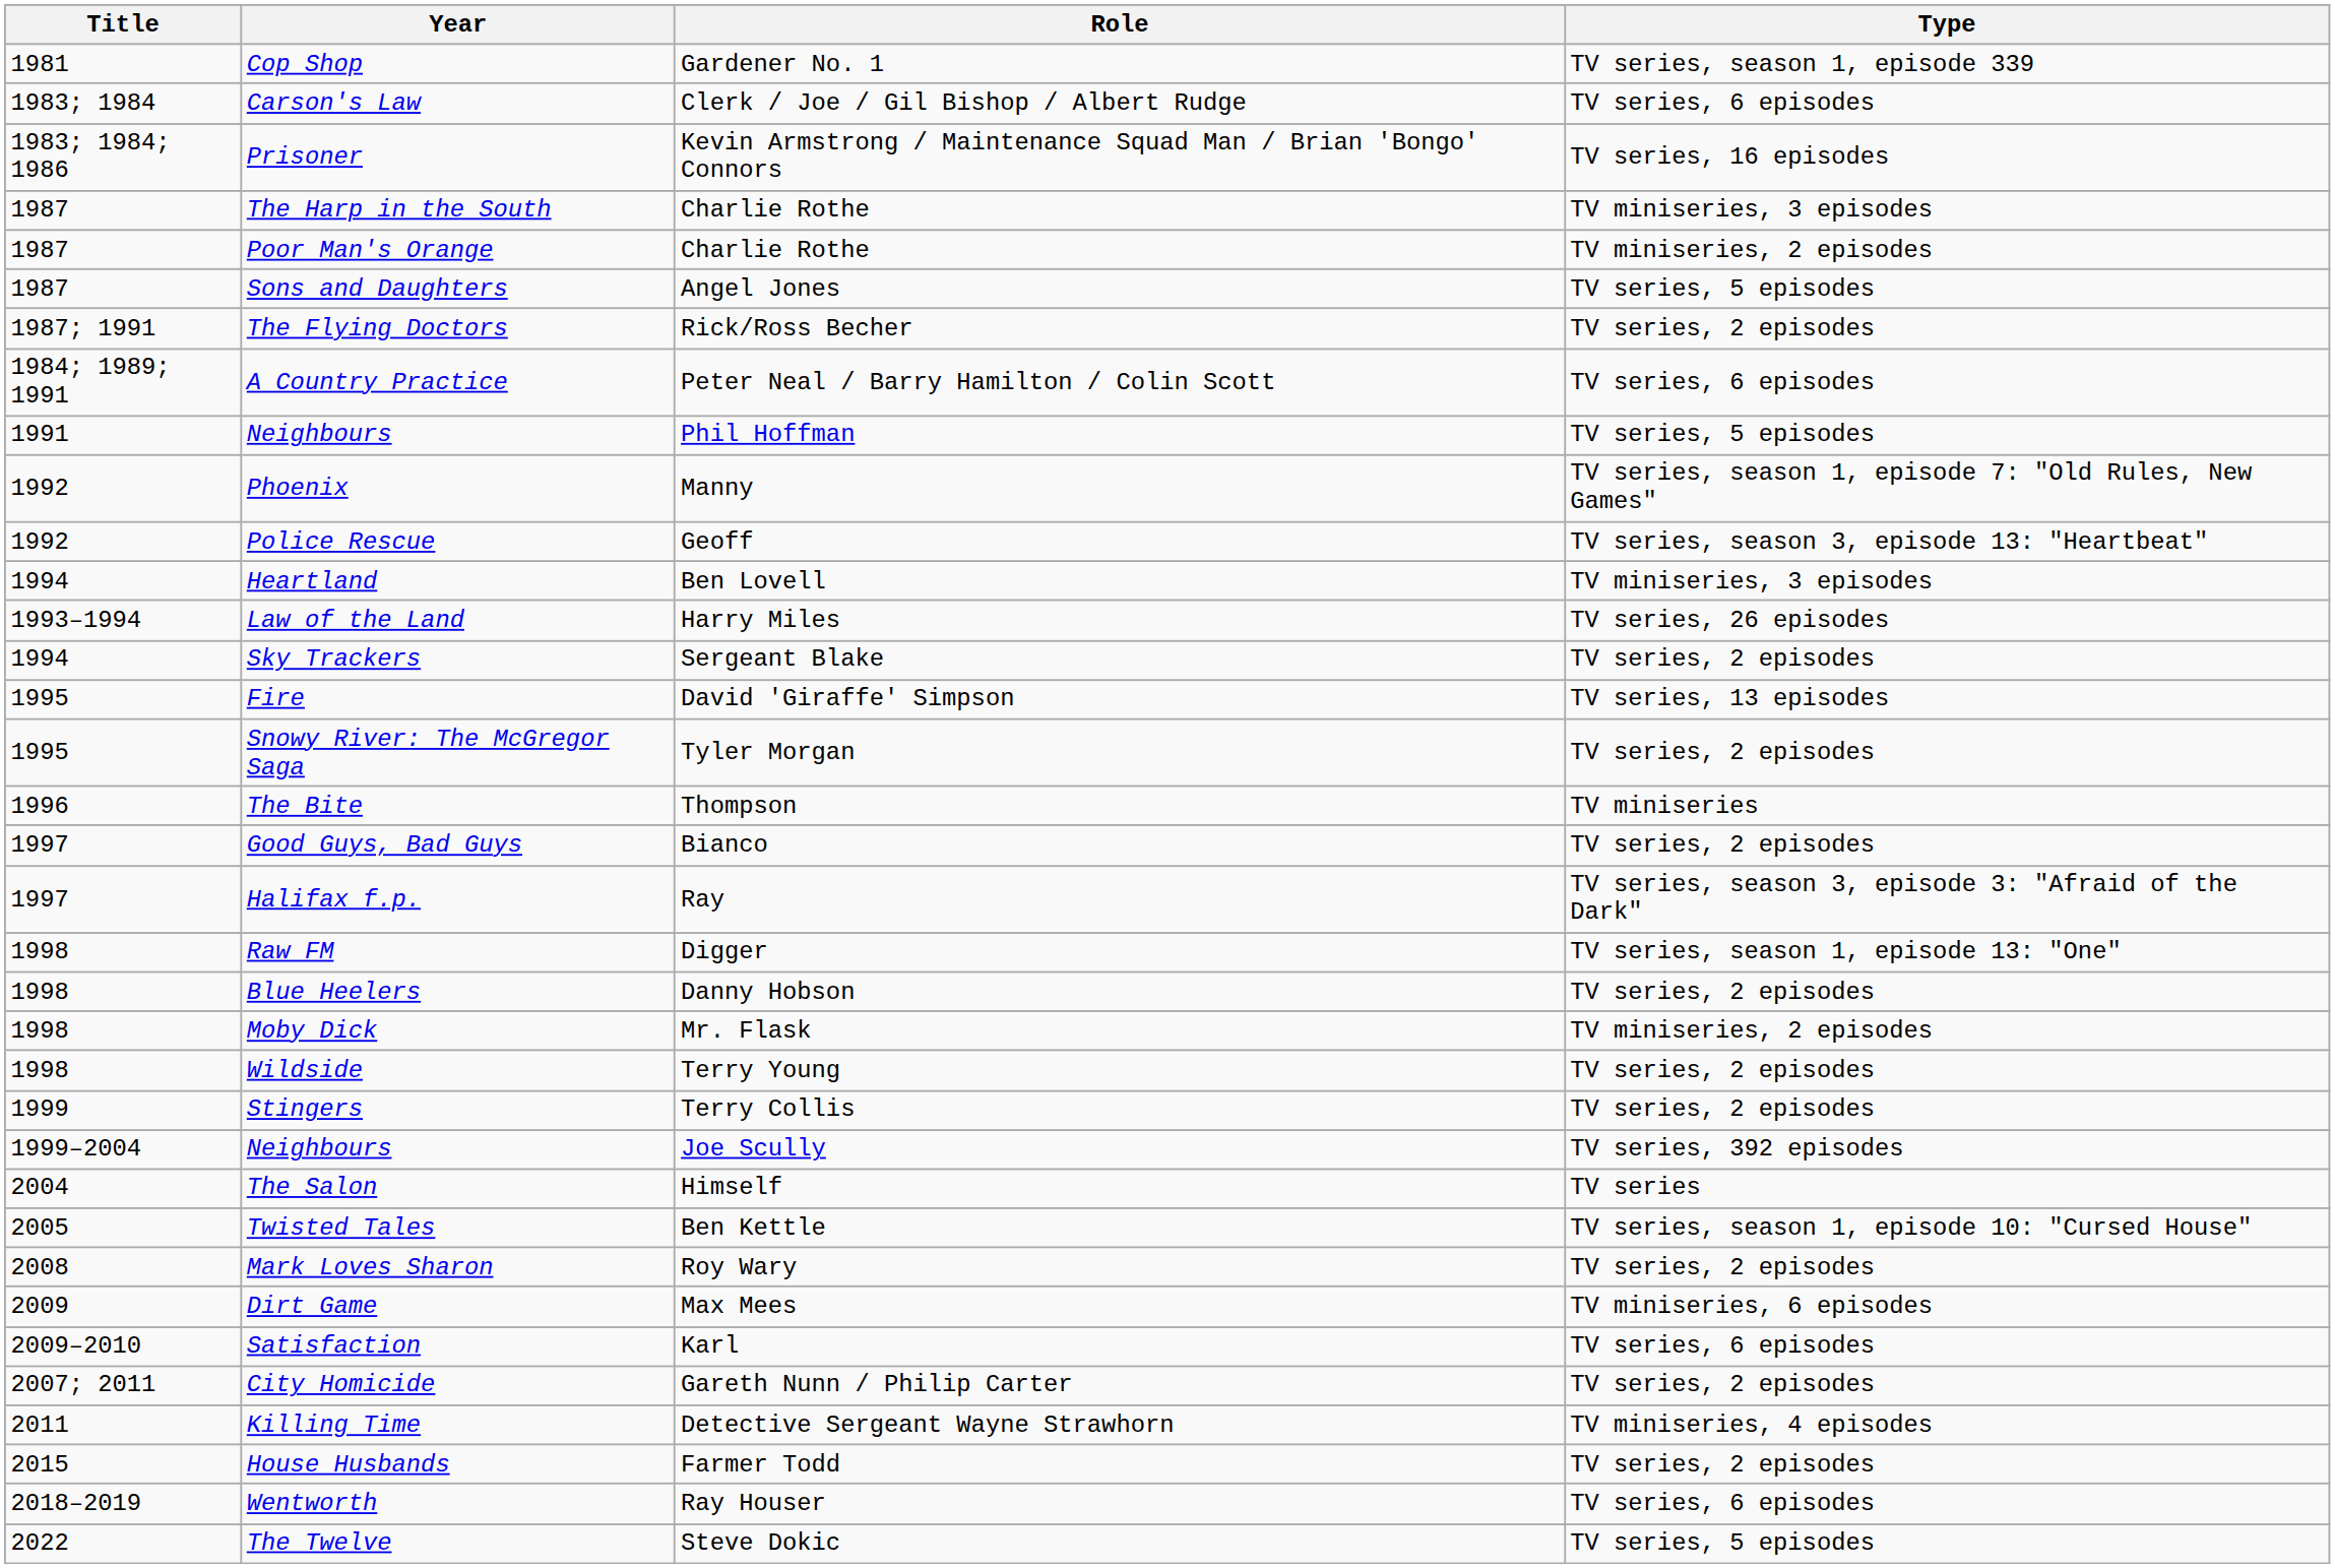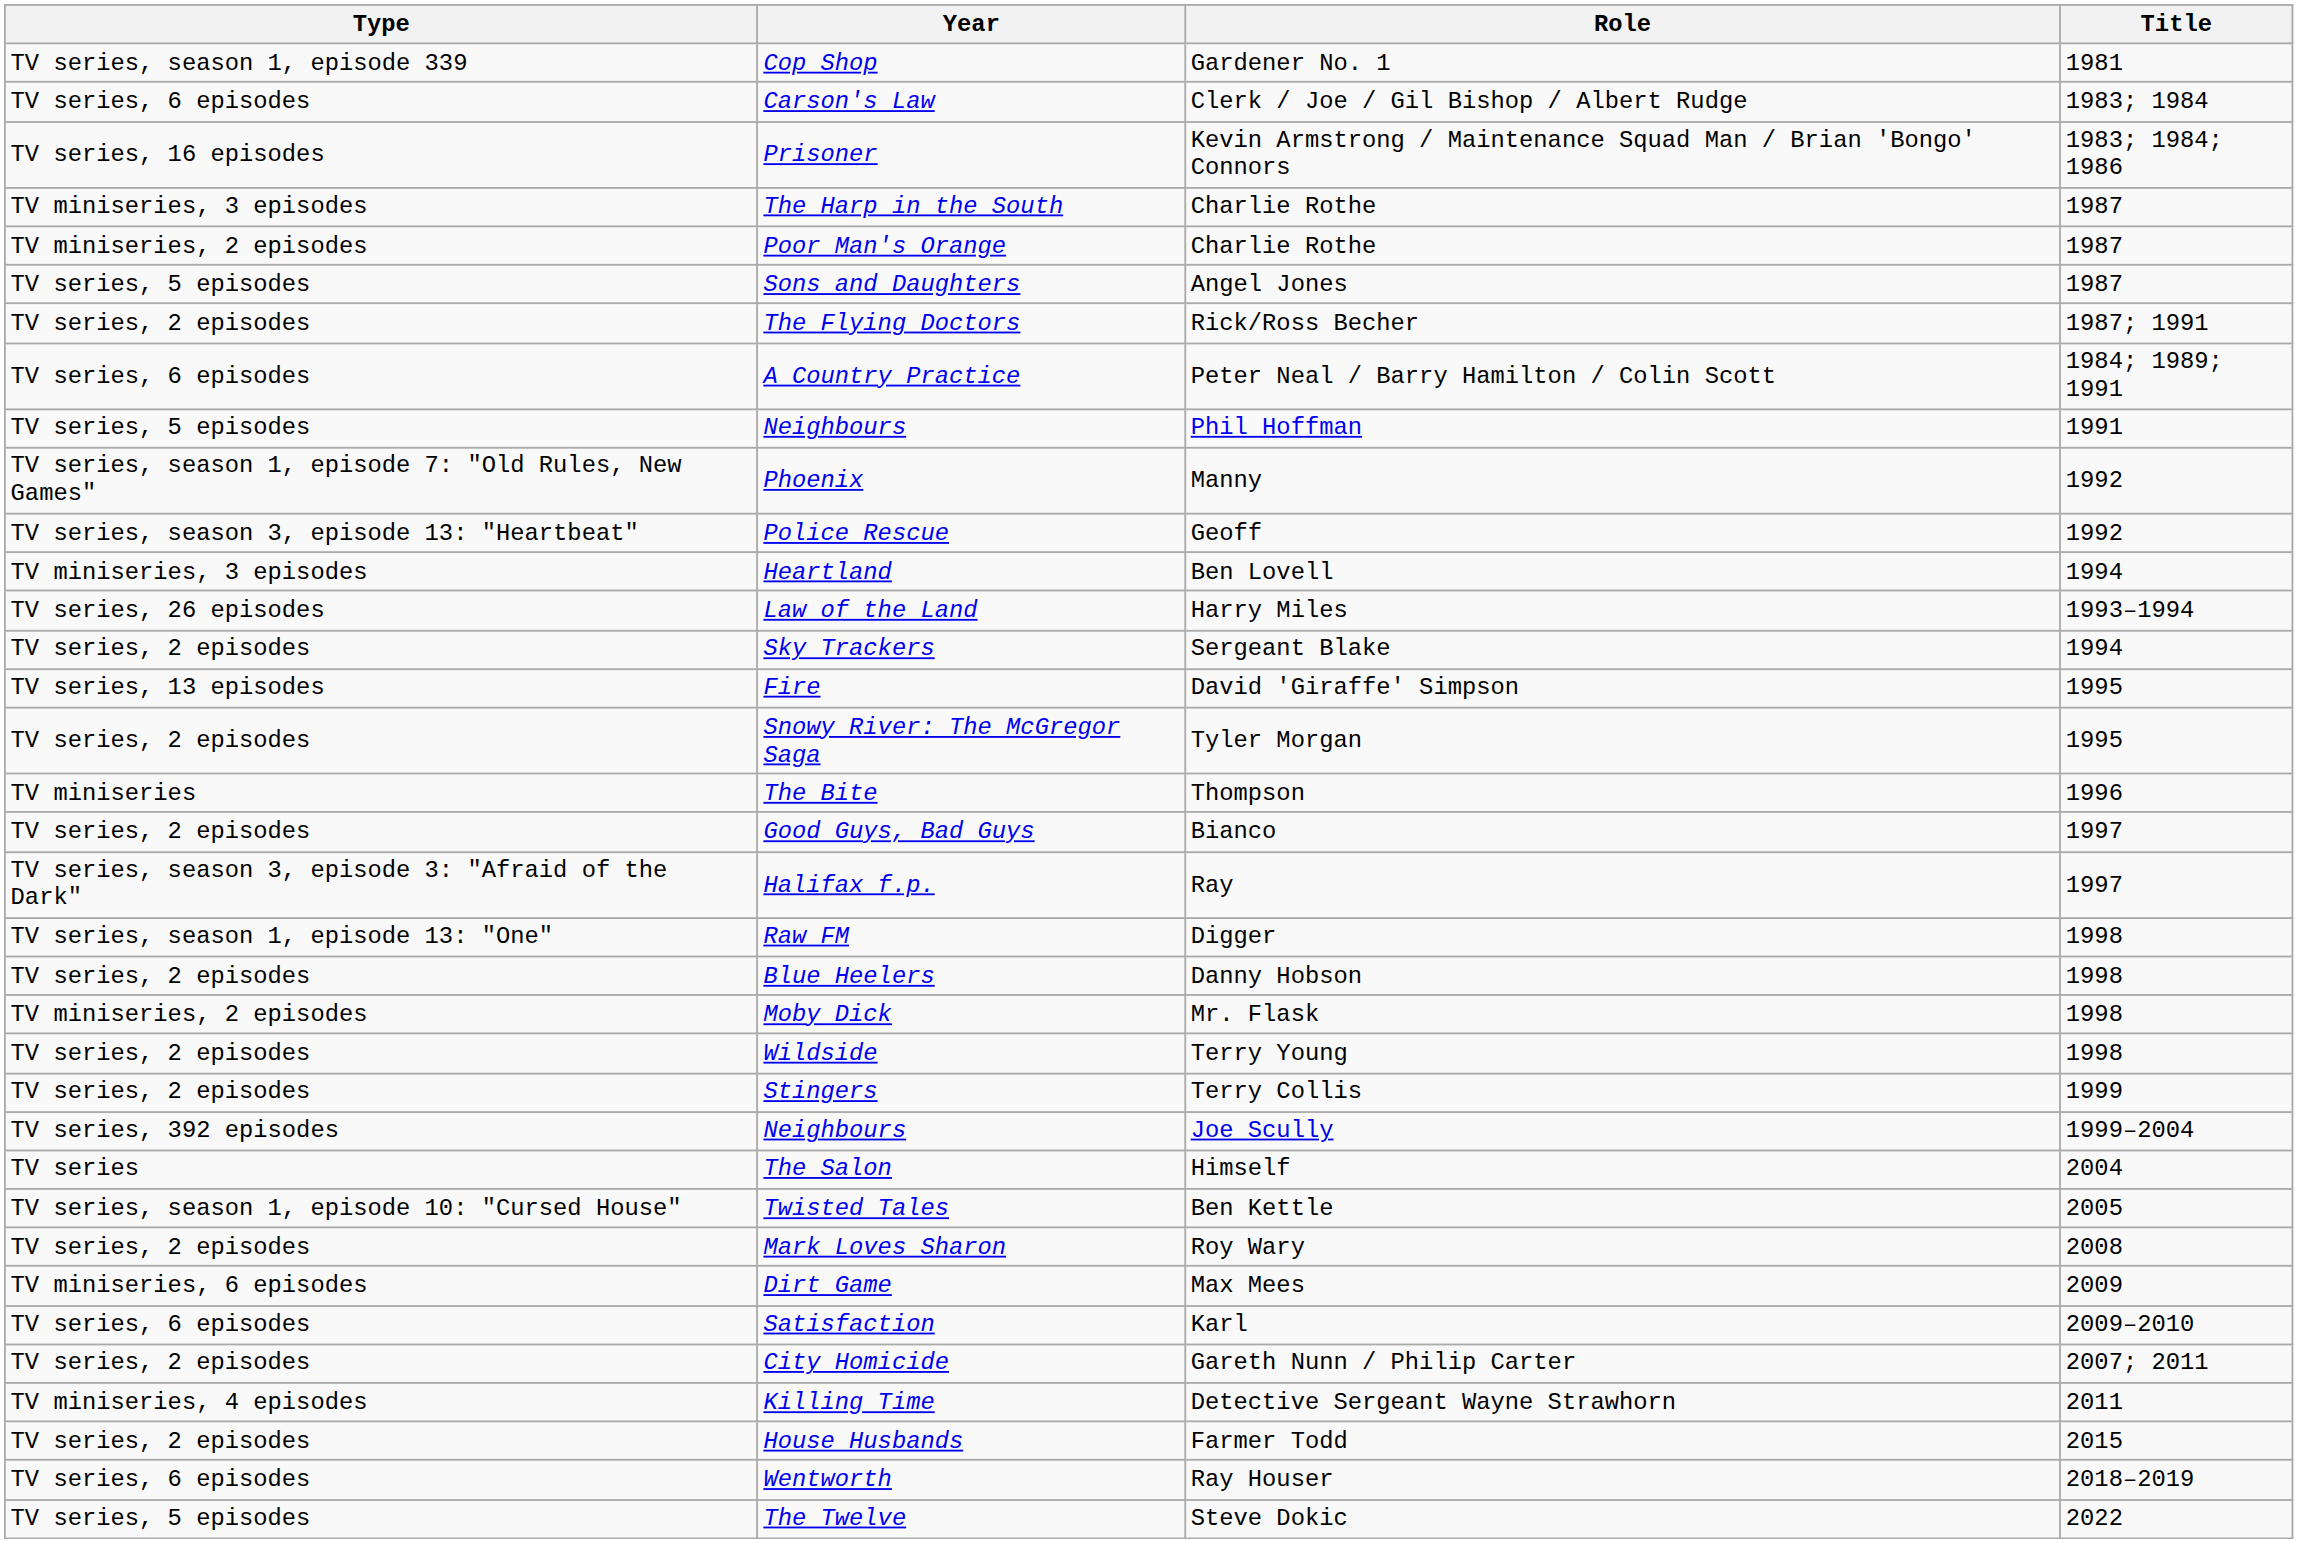columns swapped: Title <-> Type
